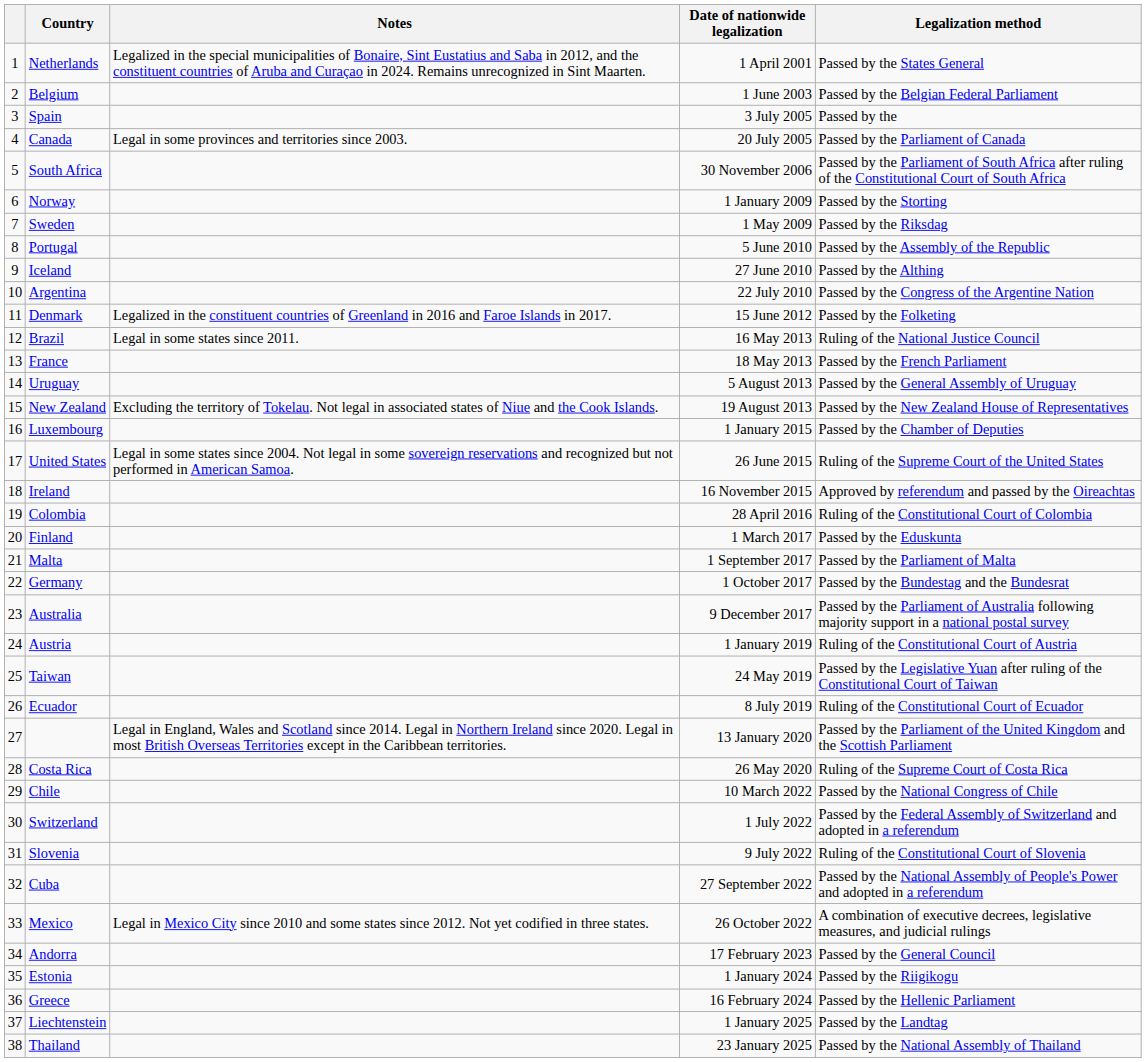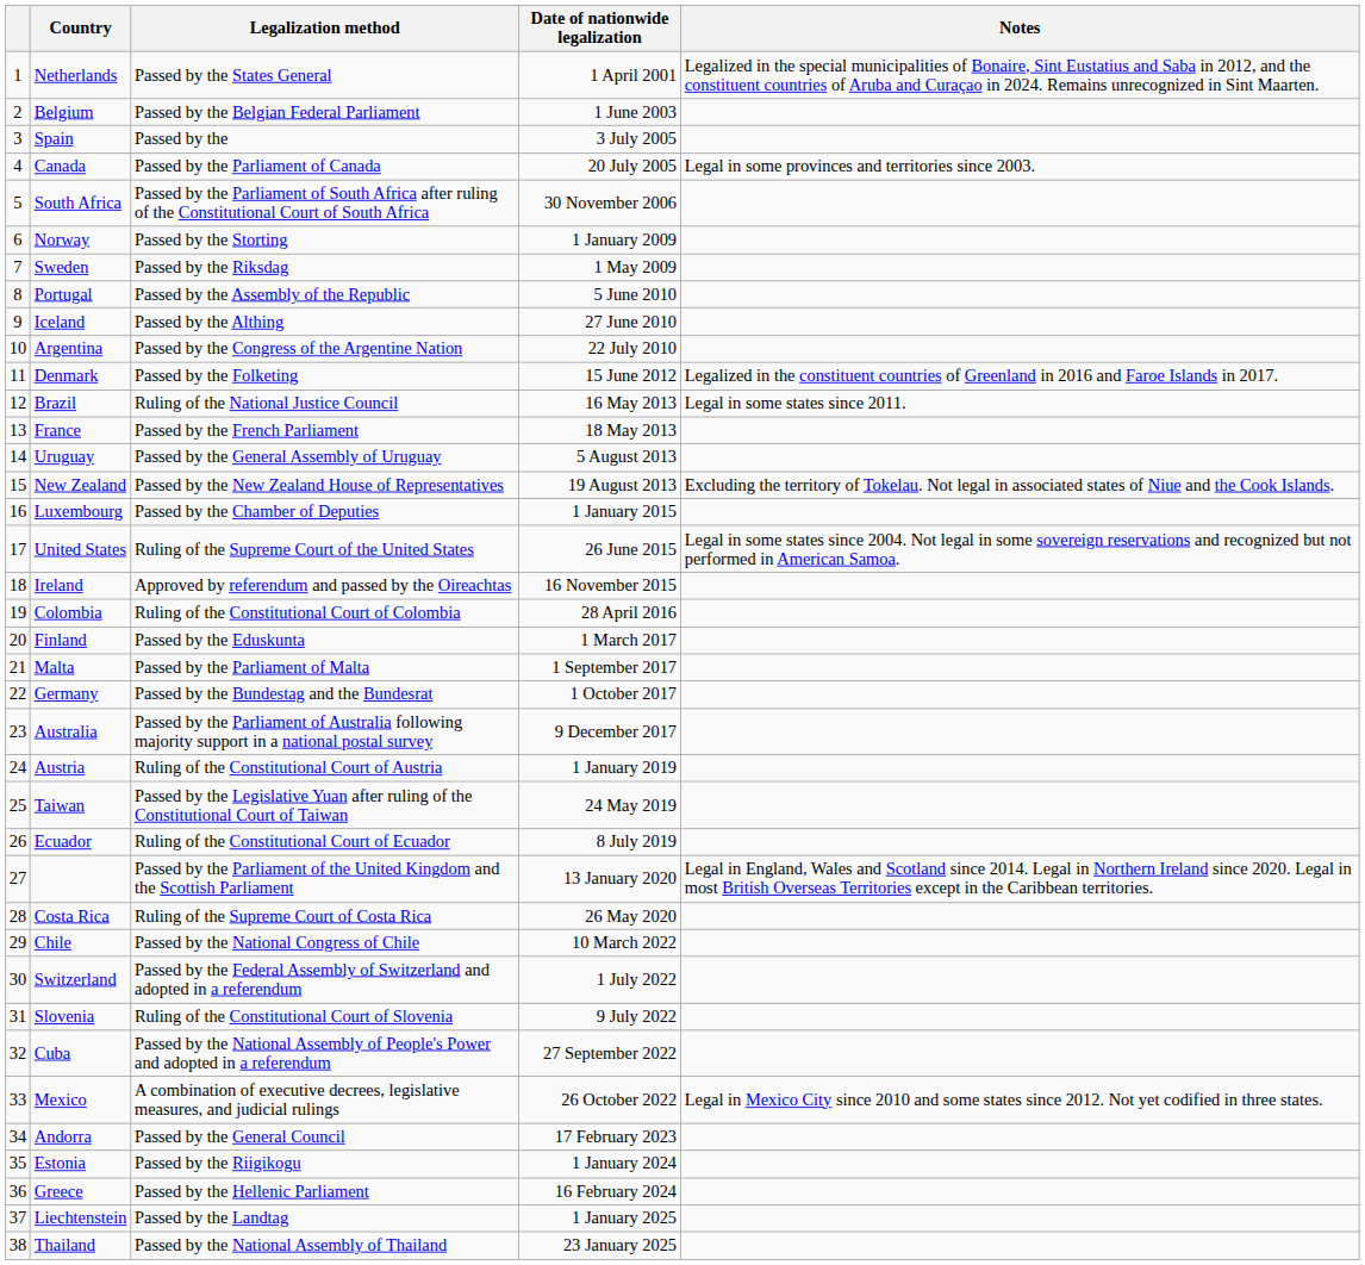columns swapped: Legalization method <-> Notes
